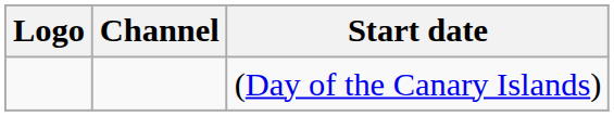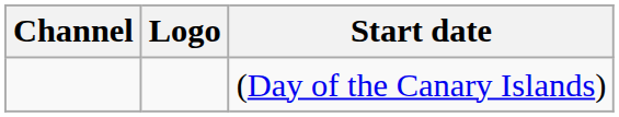columns swapped: Logo <-> Channel
